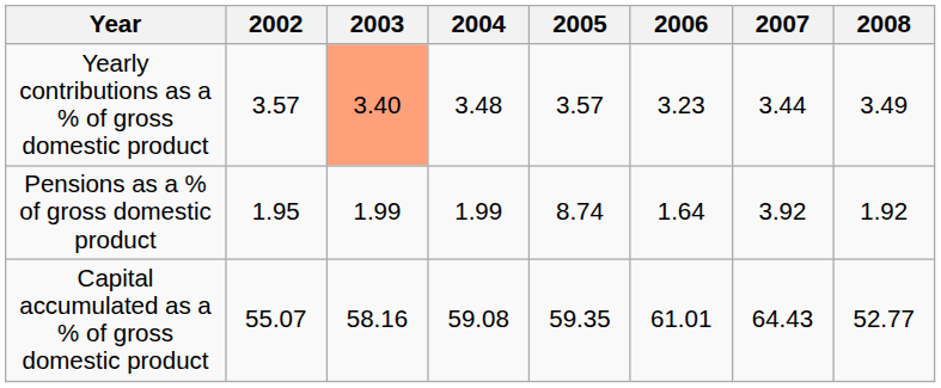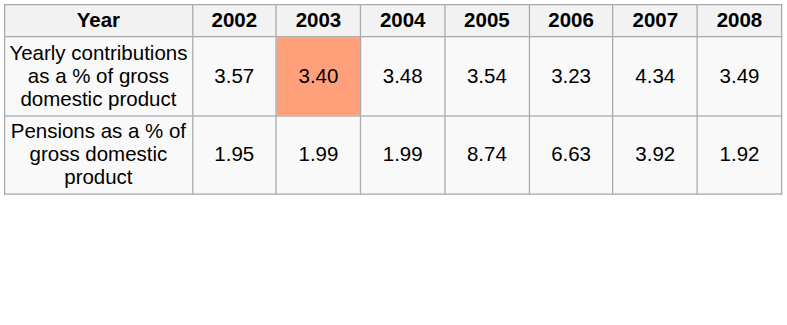Yearly contributions as a % of gross domestic product | 2005: 3.57 -> 3.54
Yearly contributions as a % of gross domestic product | 2007: 3.44 -> 4.34
Pensions as a % of gross domestic product | 2006: 1.64 -> 6.63
- row: Capital accumulated as a % of gross domestic product | 55.07 | 58.16 | 59.08 | 59.35 | 61.01 | 64.43 | 52.77
